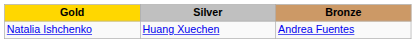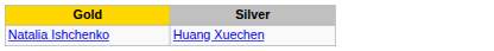- column: Bronze | Andrea Fuentes
